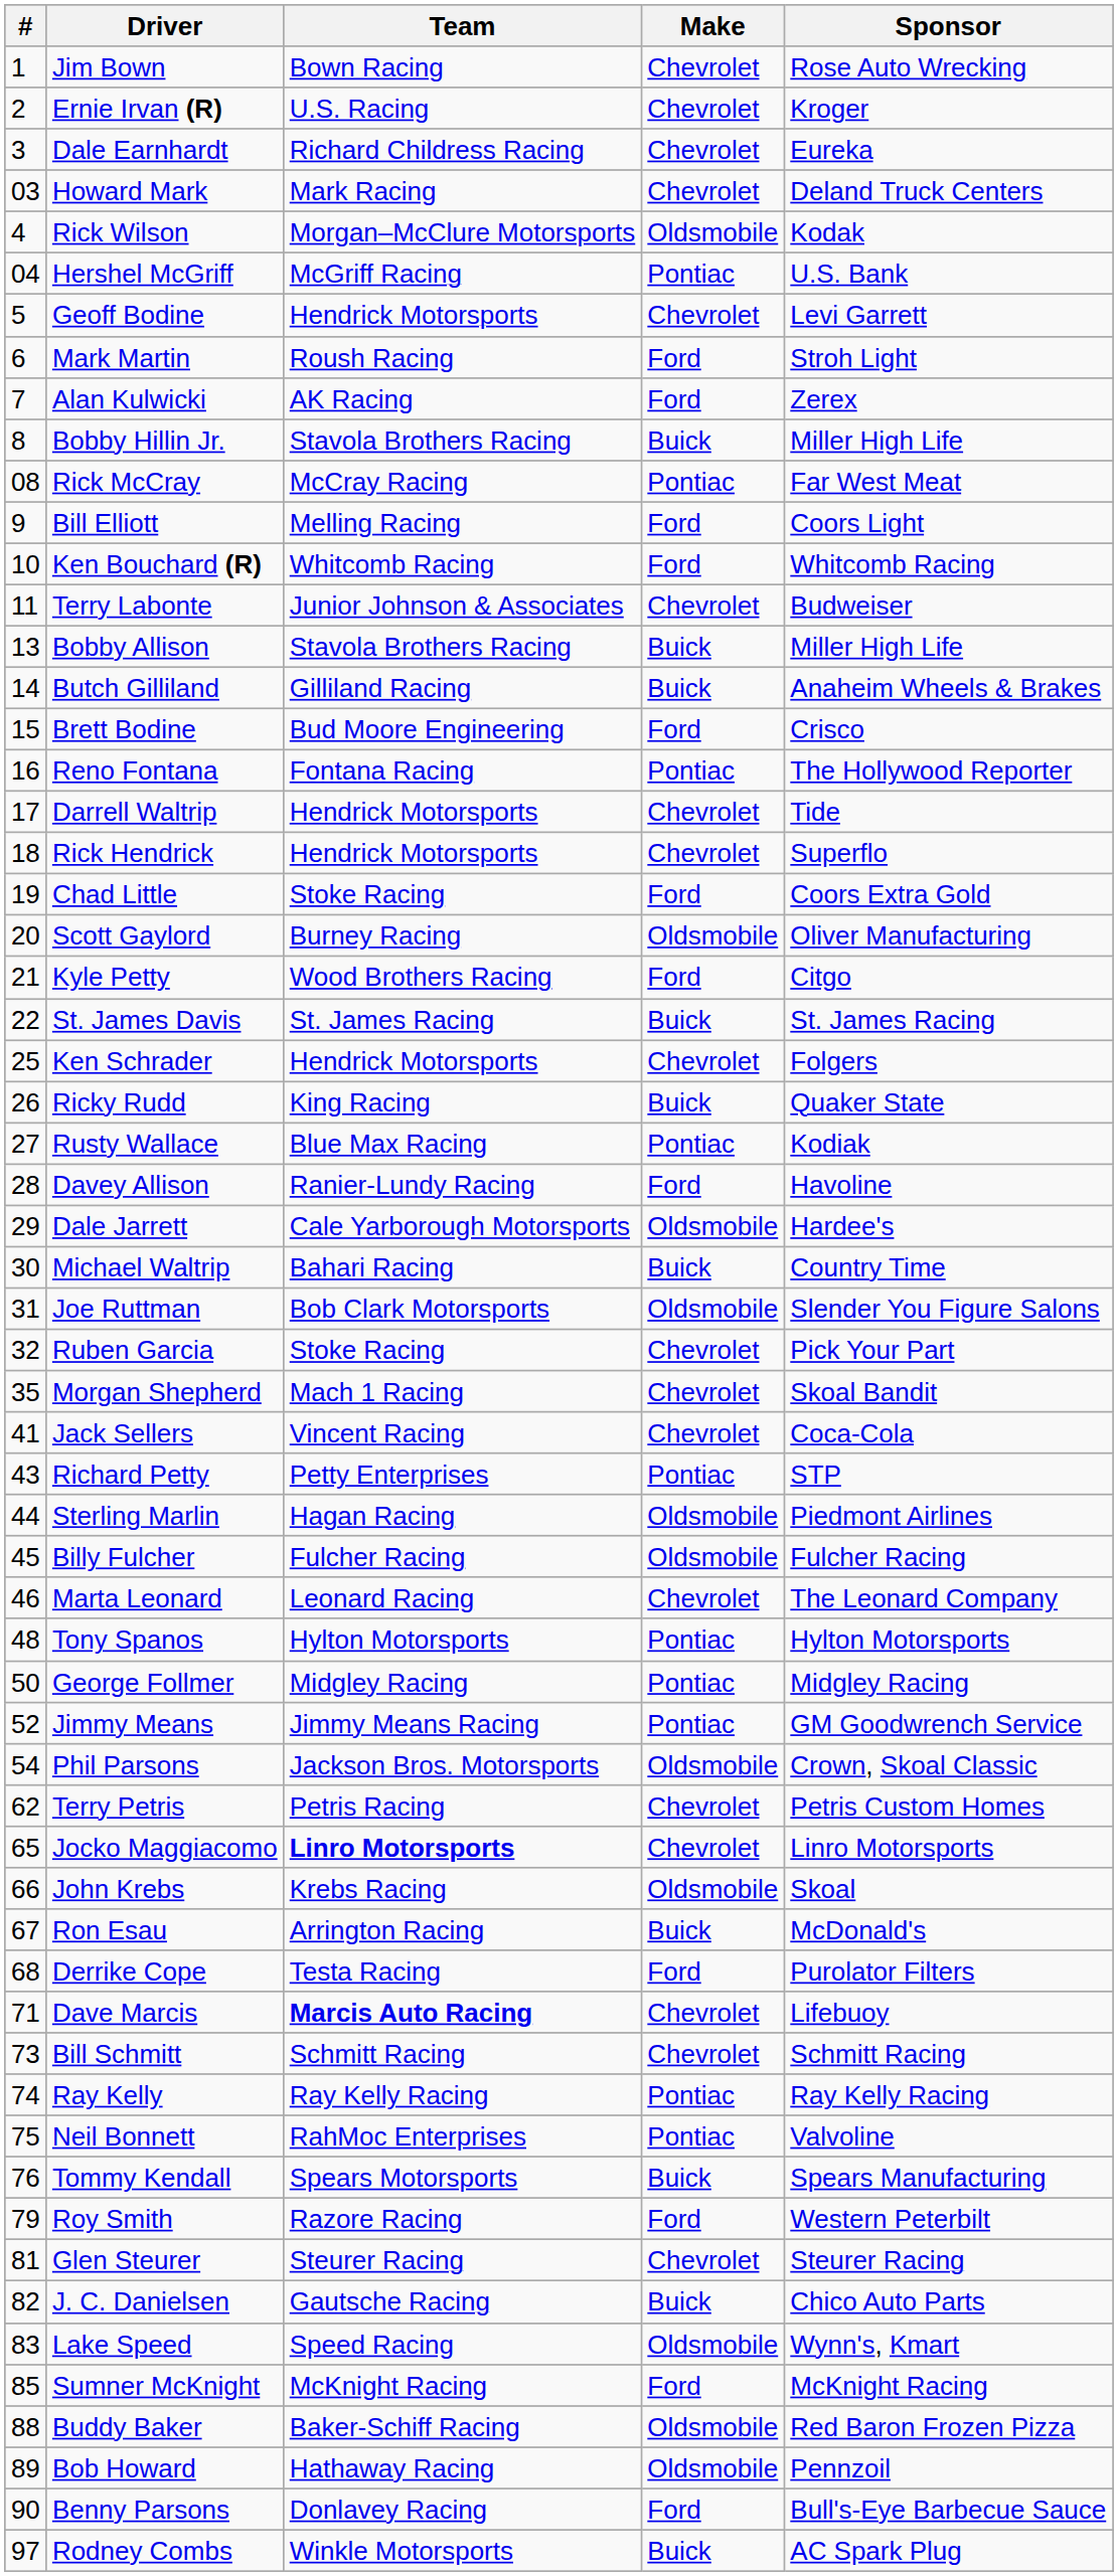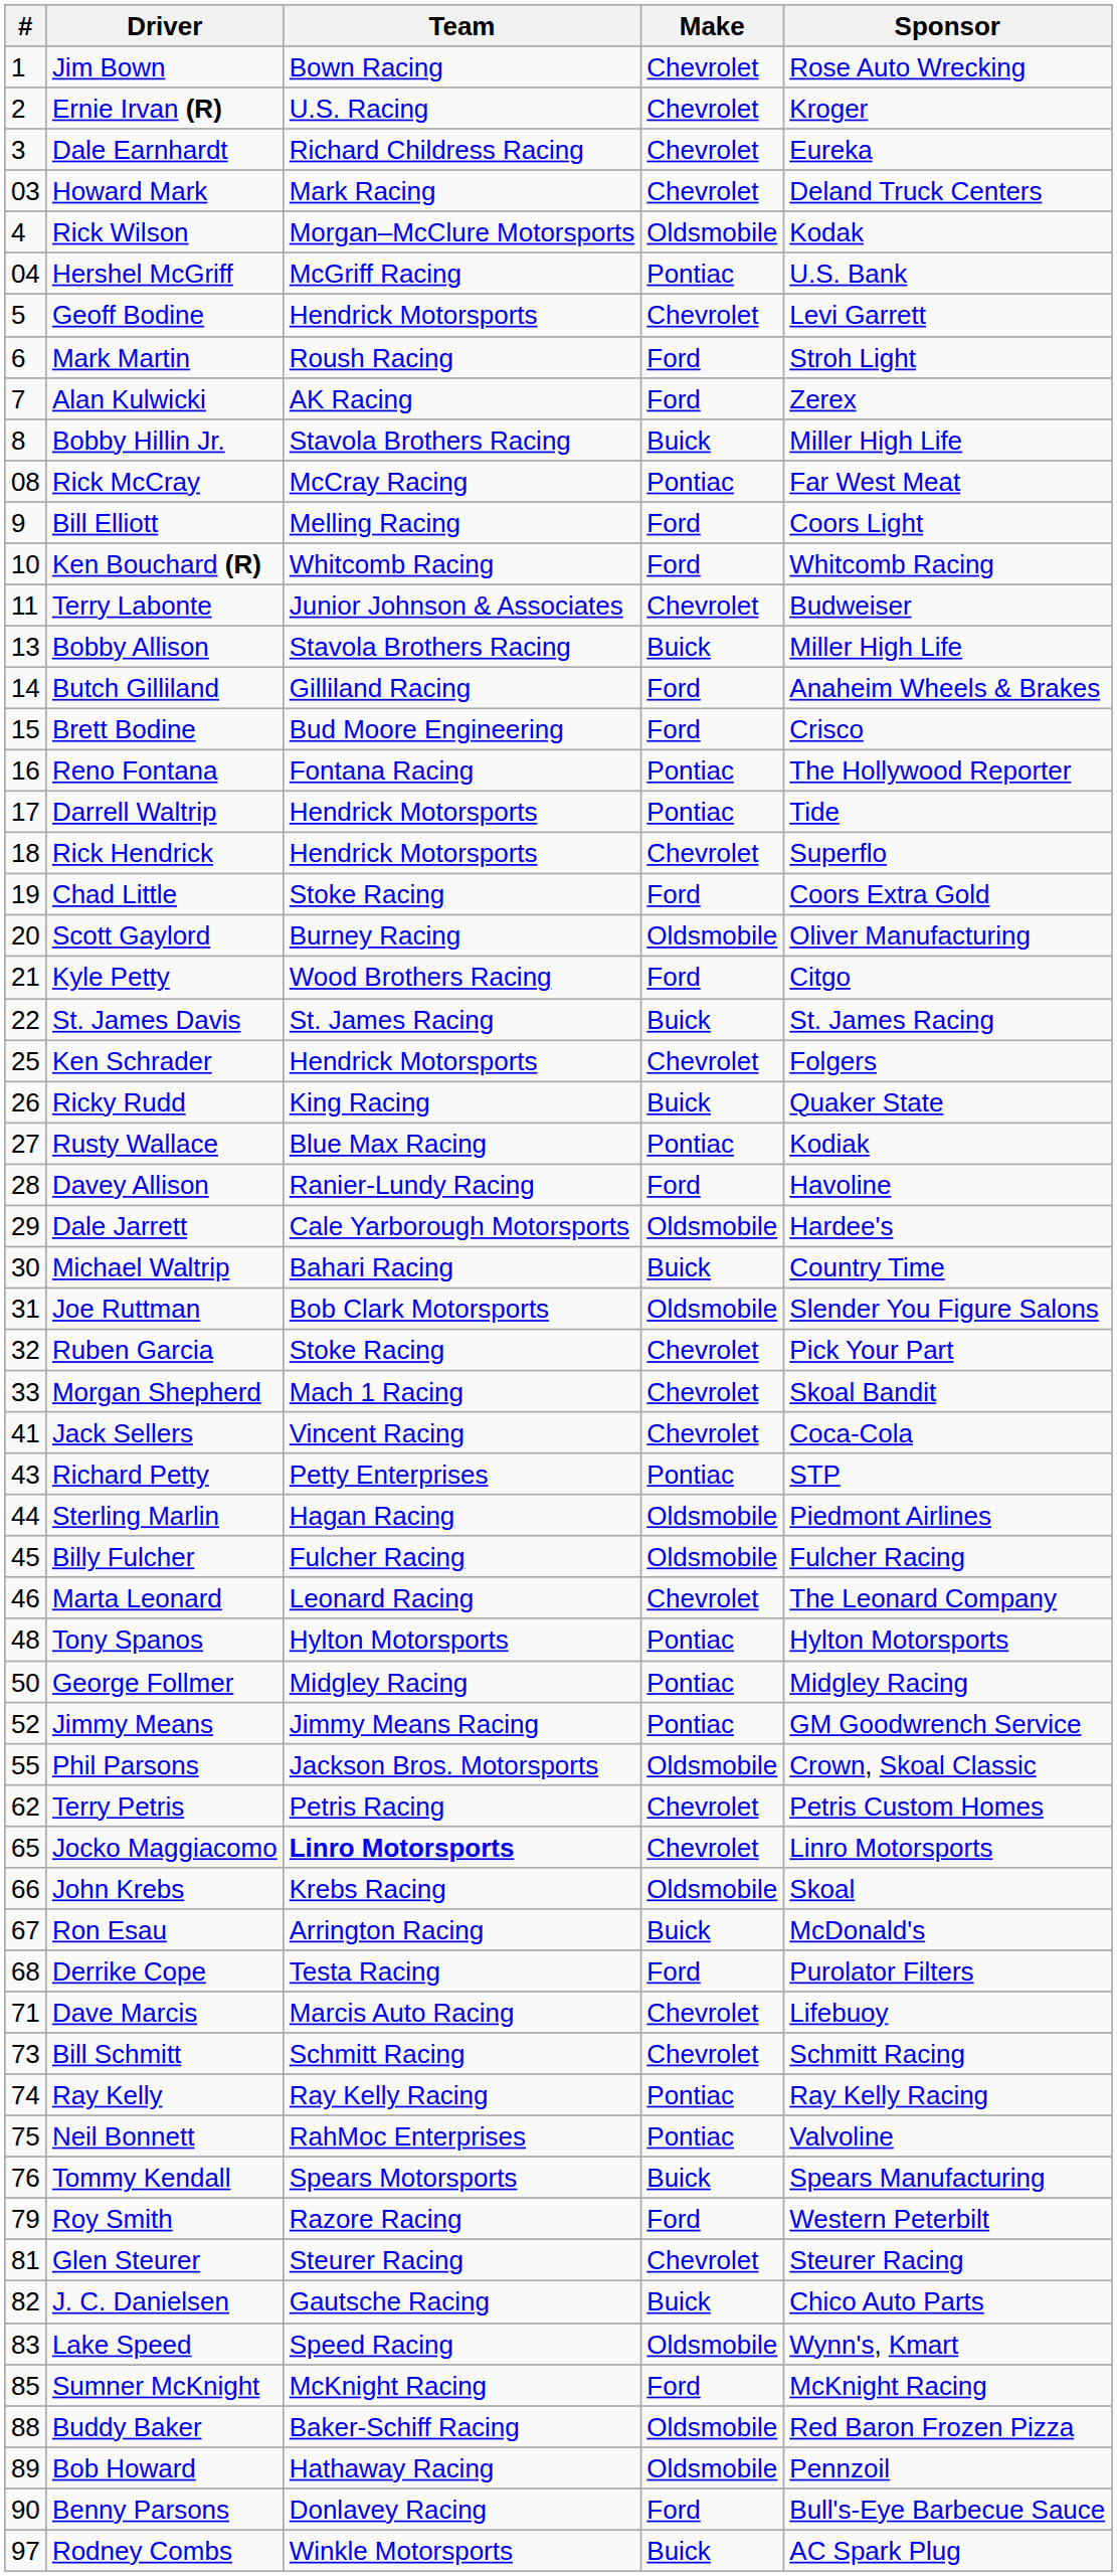Butch Gilliland | Make: Buick -> Ford
Darrell Waltrip | Make: Chevrolet -> Pontiac
Morgan Shepherd | #: 35 -> 33
Phil Parsons | #: 54 -> 55
Dave Marcis | Team: bold -> normal
